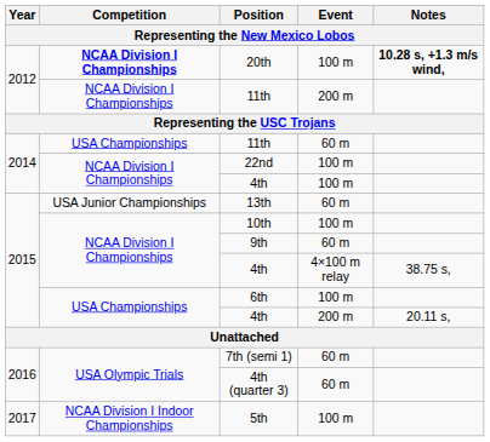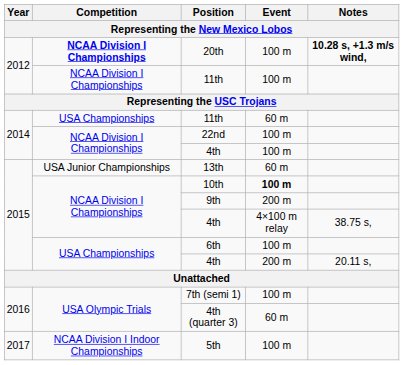2012 / 11th | Event: 200 m -> 100 m
10th | Event: normal -> bold
9th | Event: 60 m -> 200 m
7th (semi 1) | Event: 60 m -> 100 m
